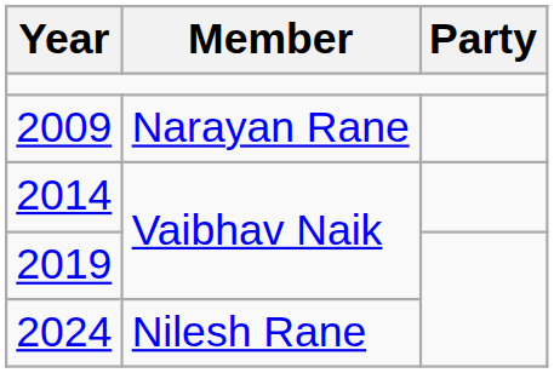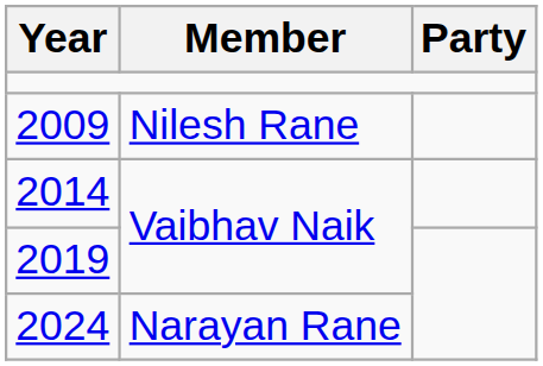2009 | Member: Narayan Rane -> Nilesh Rane
2024 | Member: Nilesh Rane -> Narayan Rane
